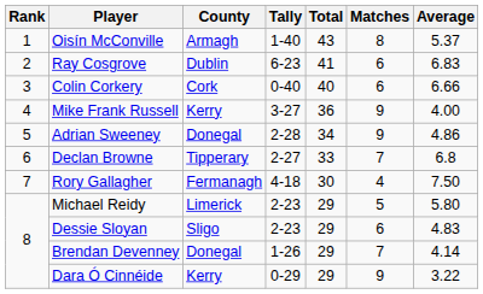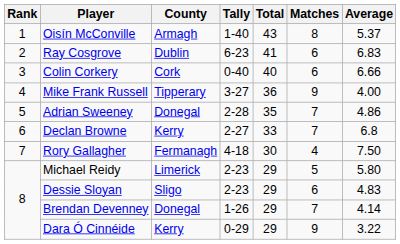Mike Frank Russell | County: Kerry -> Tipperary
Adrian Sweeney | Total: 34 -> 35
Adrian Sweeney | Matches: 9 -> 7
Declan Browne | County: Tipperary -> Kerry
